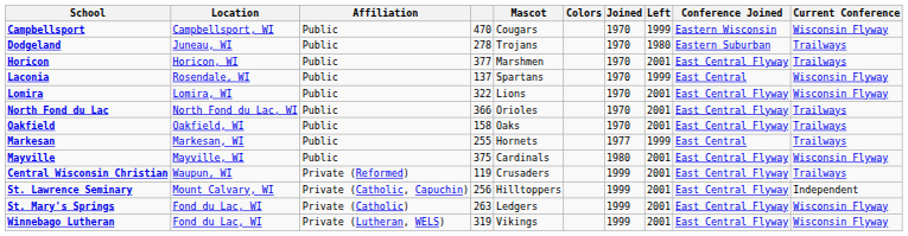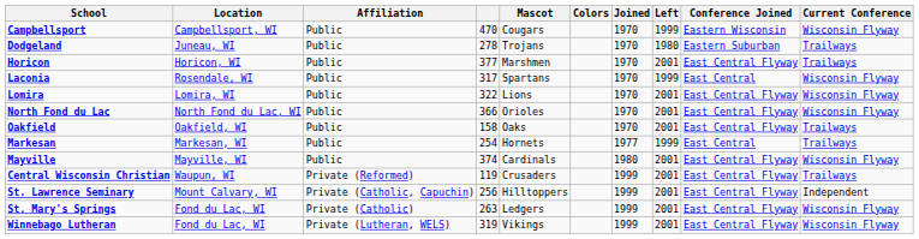Laconia | column 4: 137 -> 317
North Fond du Lac | Current Conference: Trailways -> Wisconsin Flyway
Markesan | column 4: 255 -> 254
Mayville | column 4: 375 -> 374
